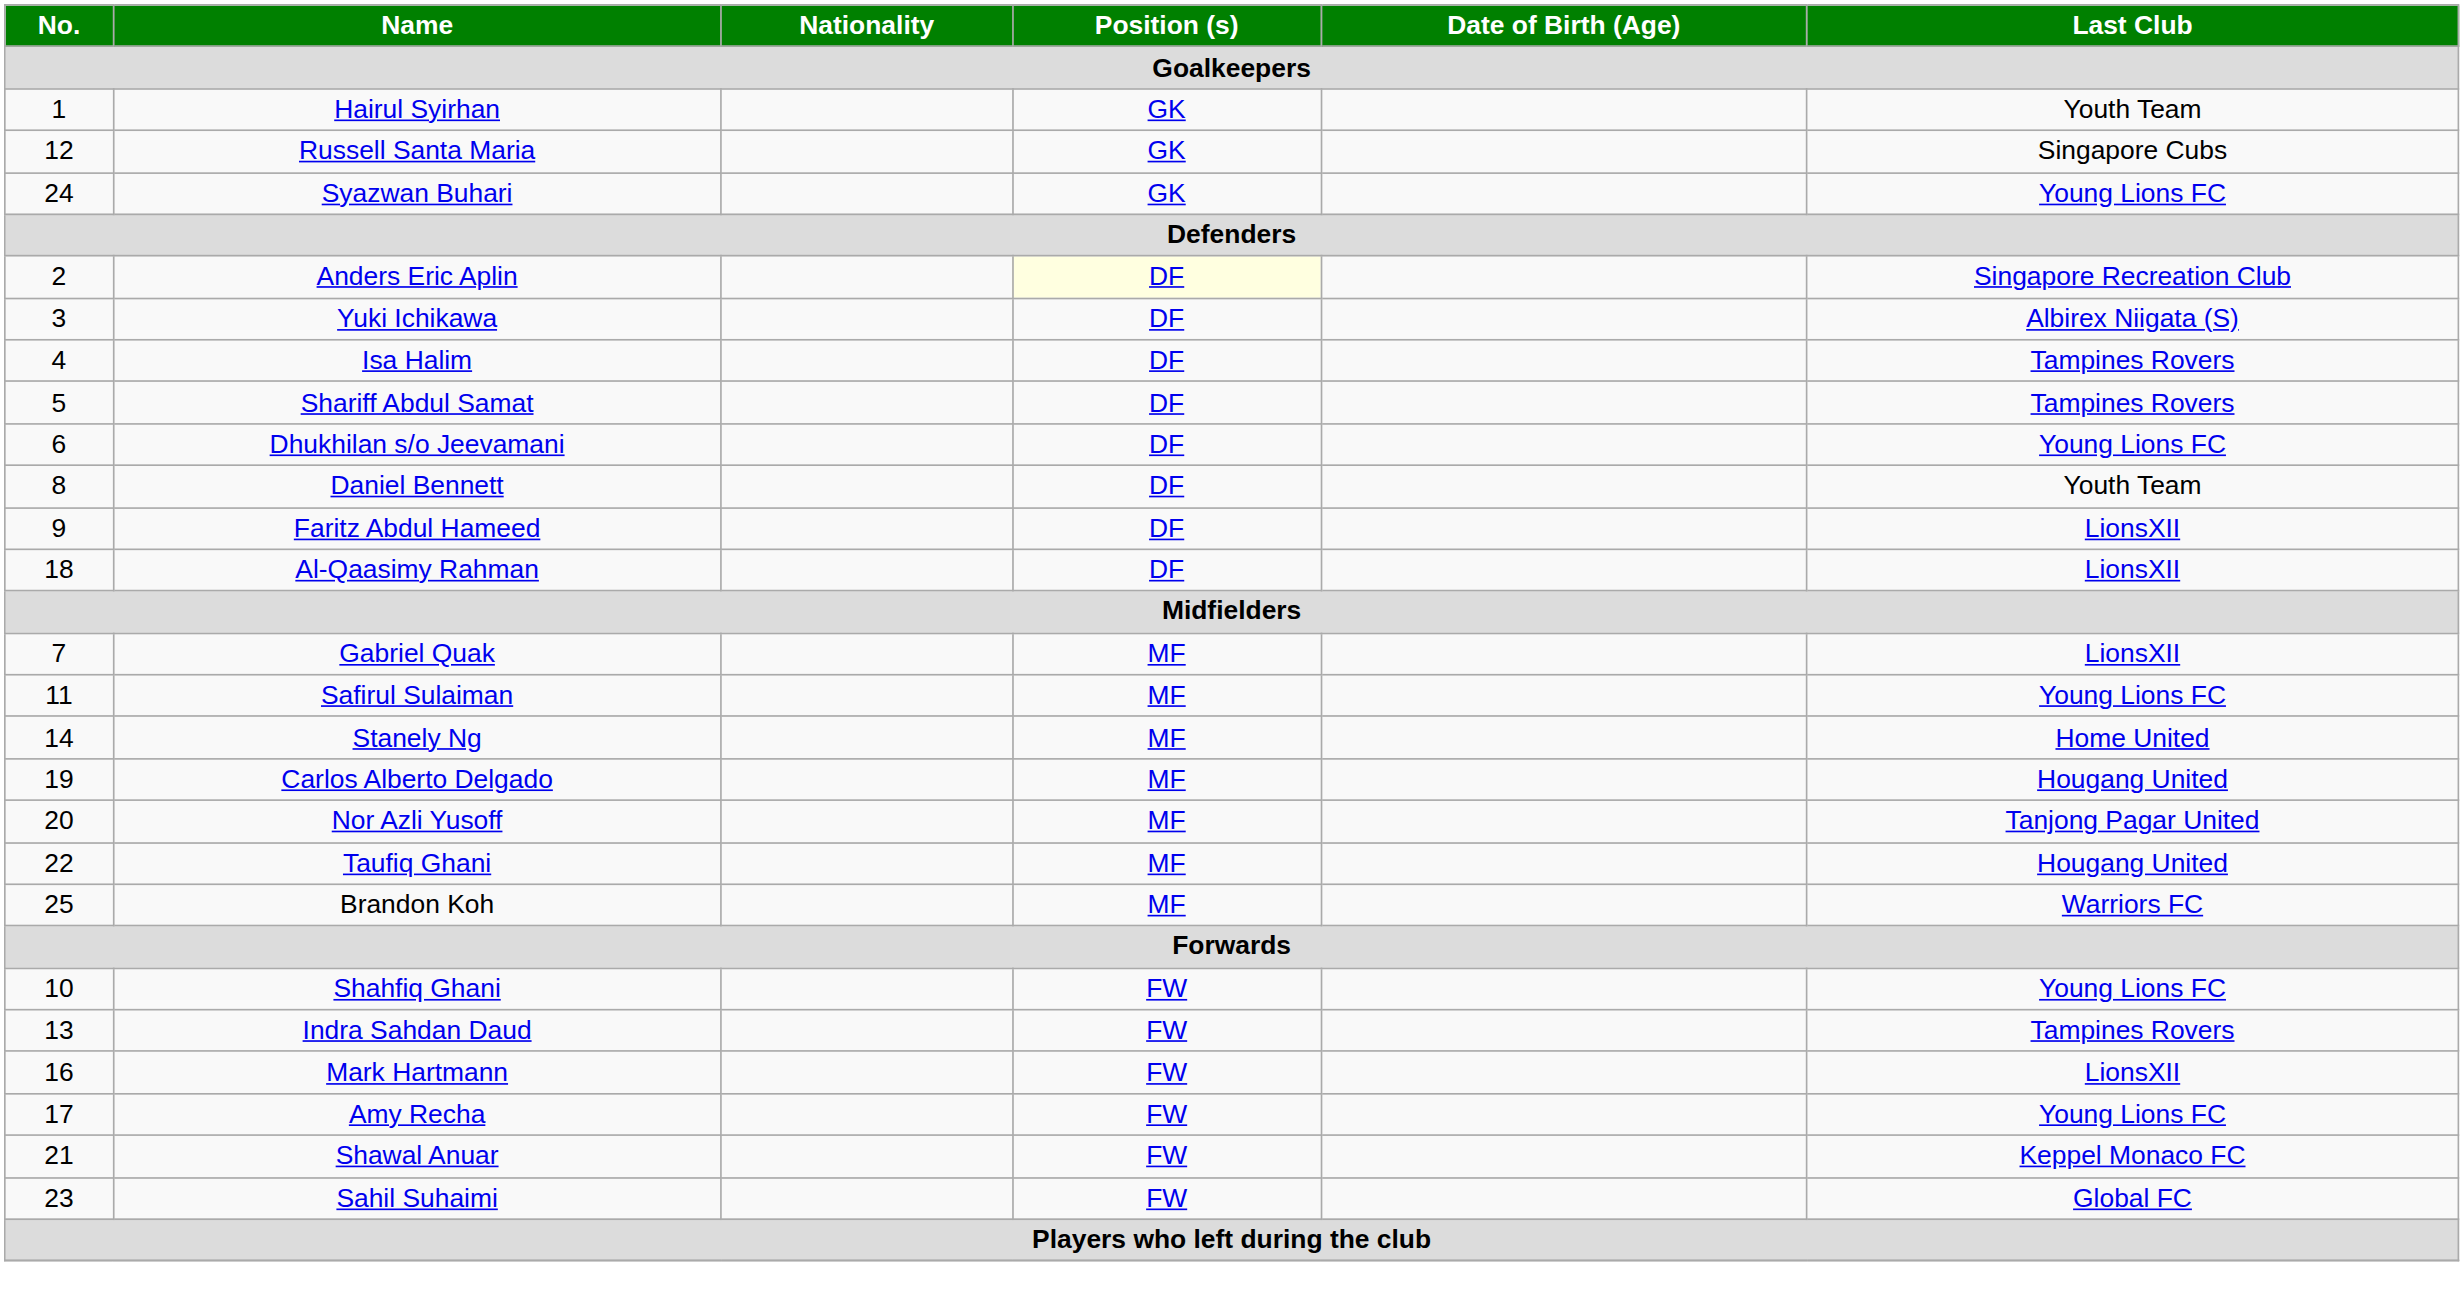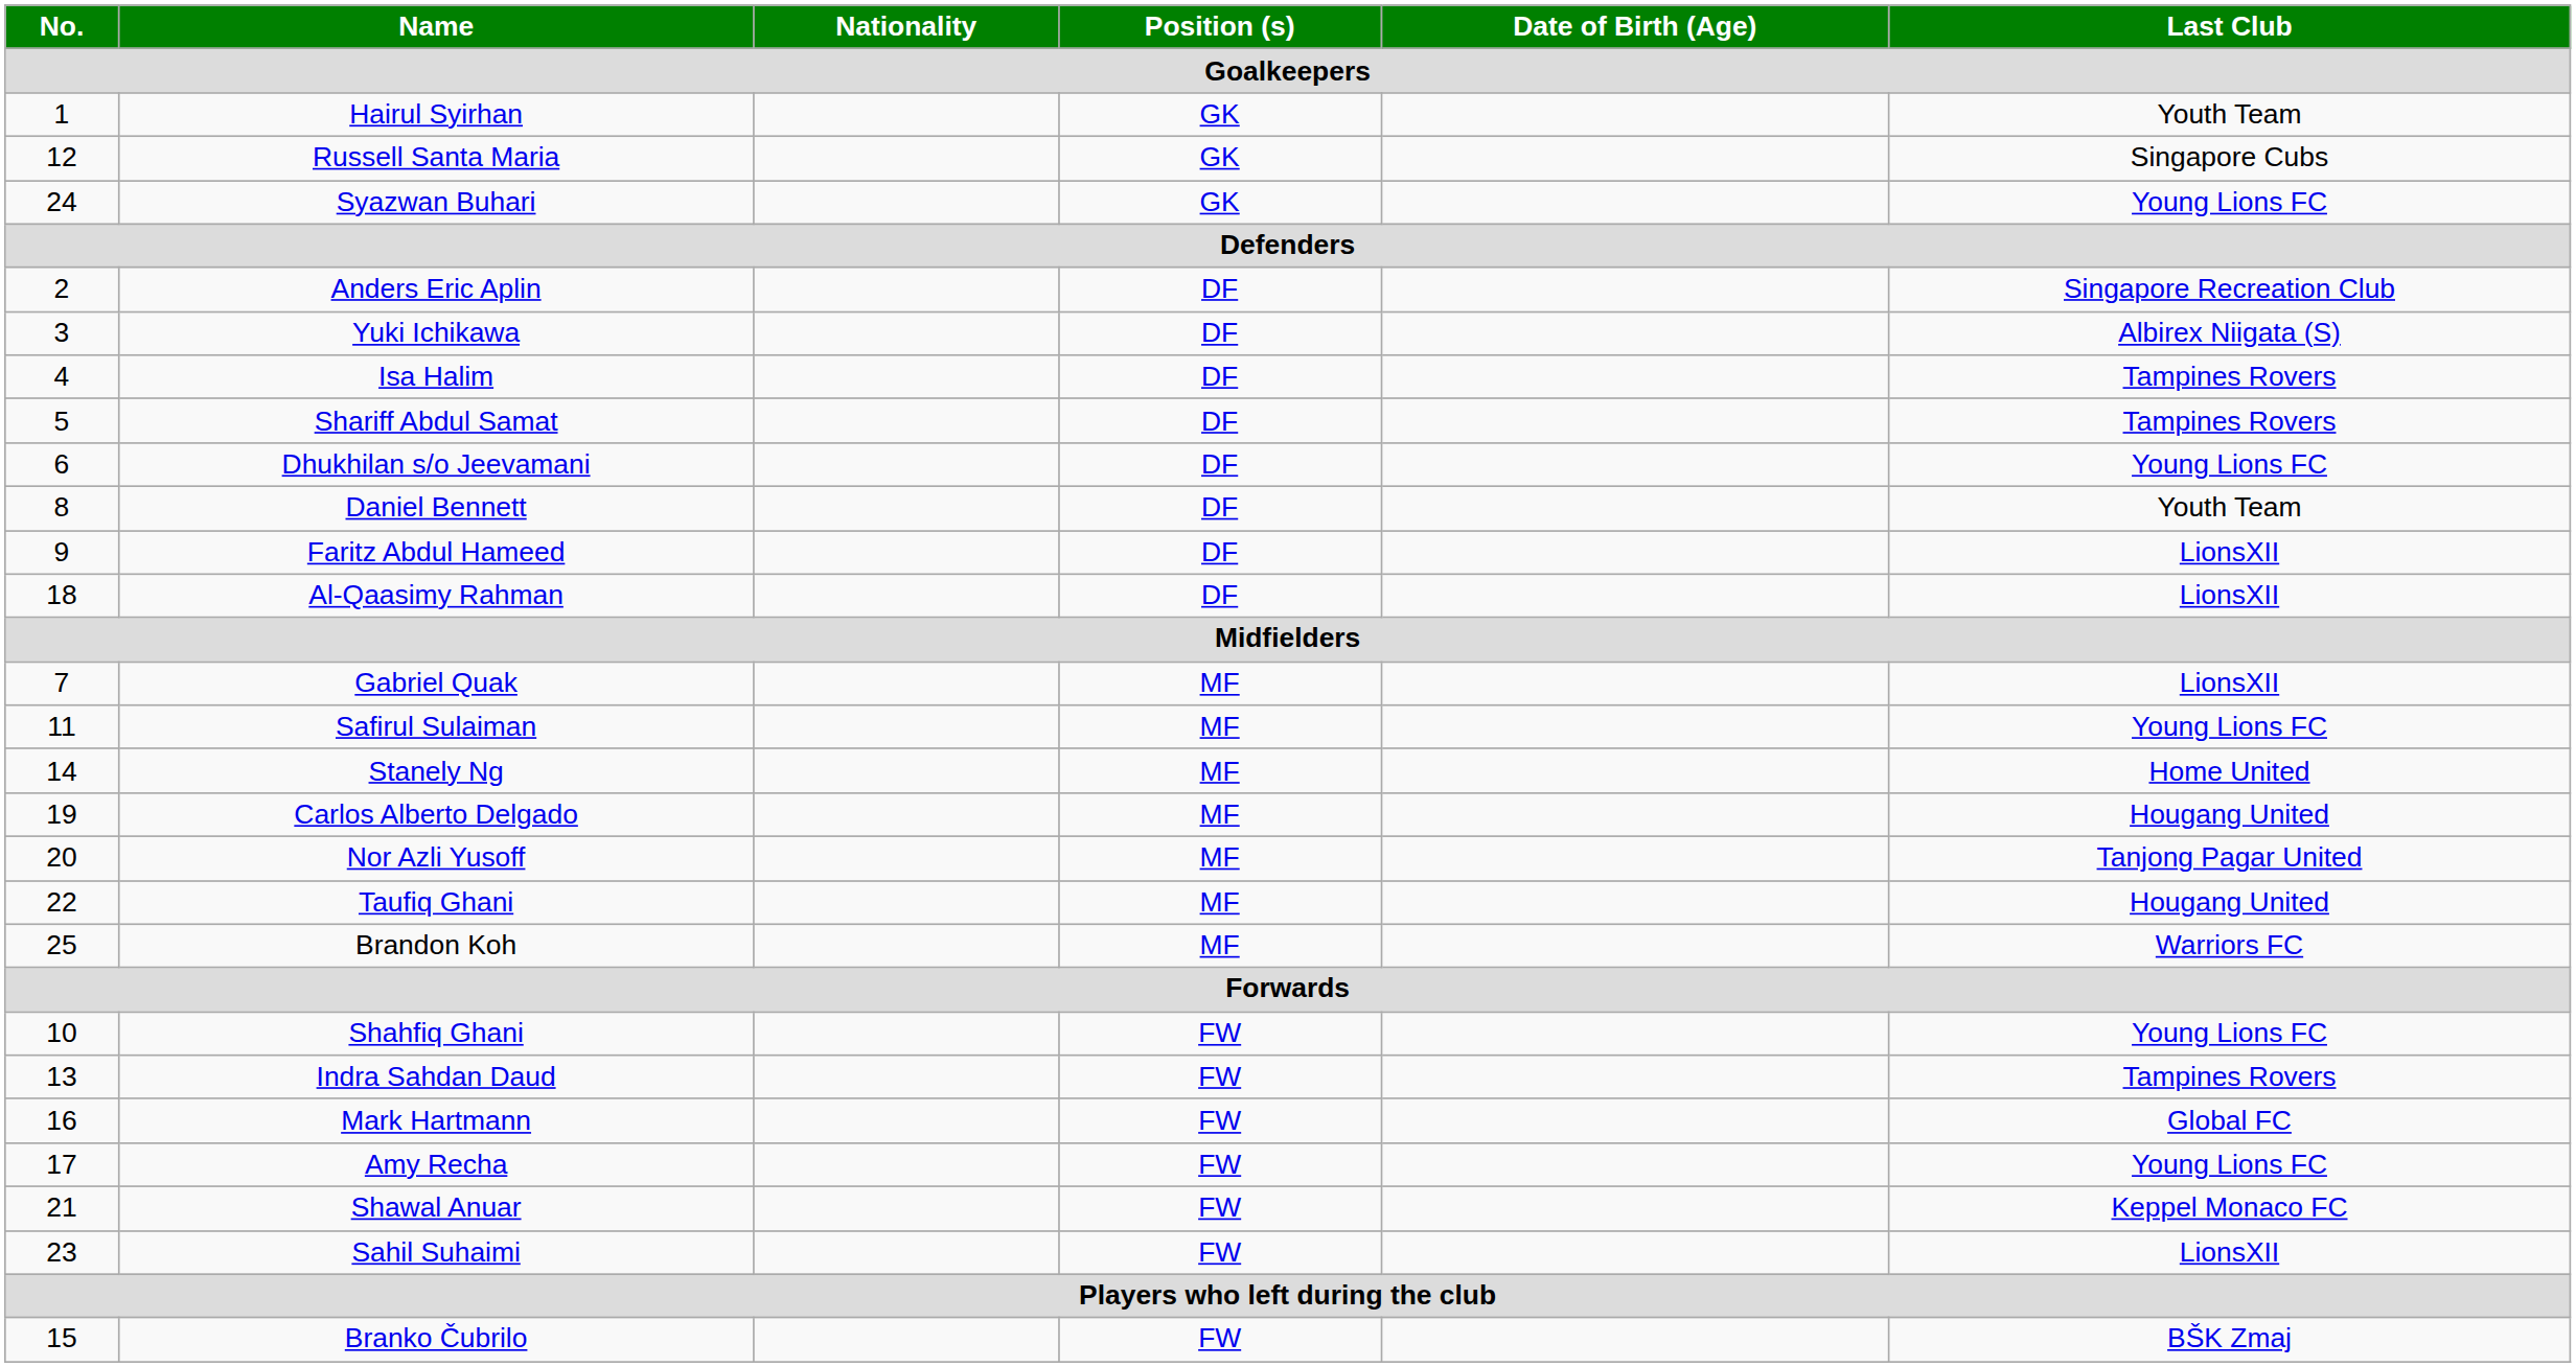Anders Eric Aplin | Position (s): lightyellow background -> no background
Mark Hartmann | Last Club: LionsXII -> Global FC
Sahil Suhaimi | Last Club: Global FC -> LionsXII
+ row: 15 | Branko Čubrilo | FW | BŠK Zmaj
